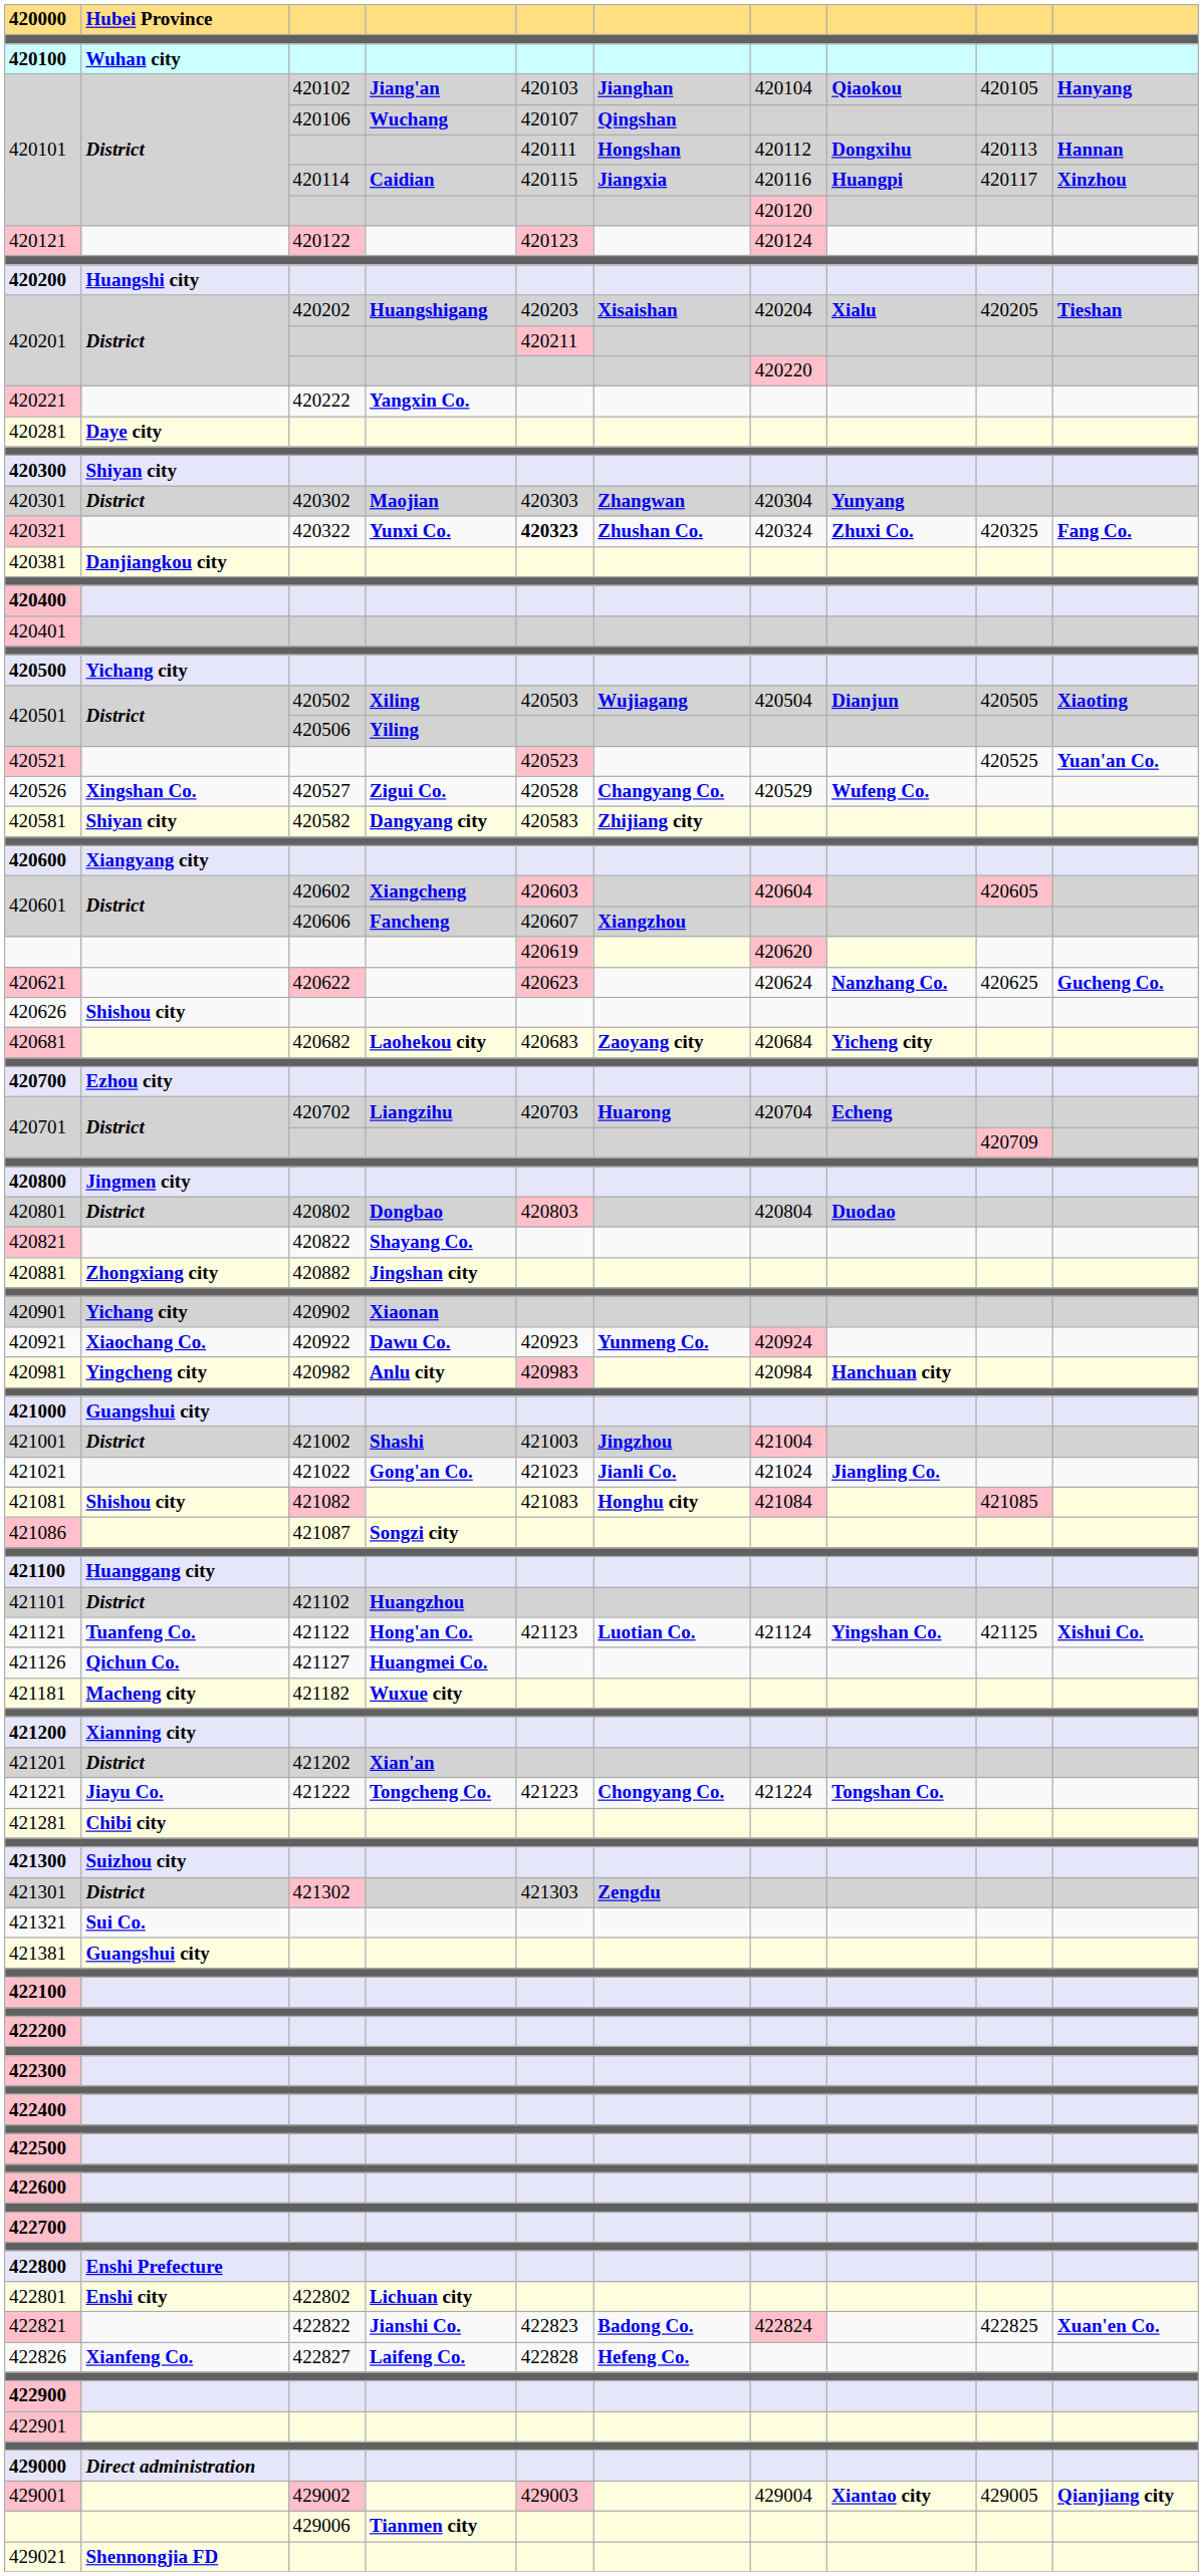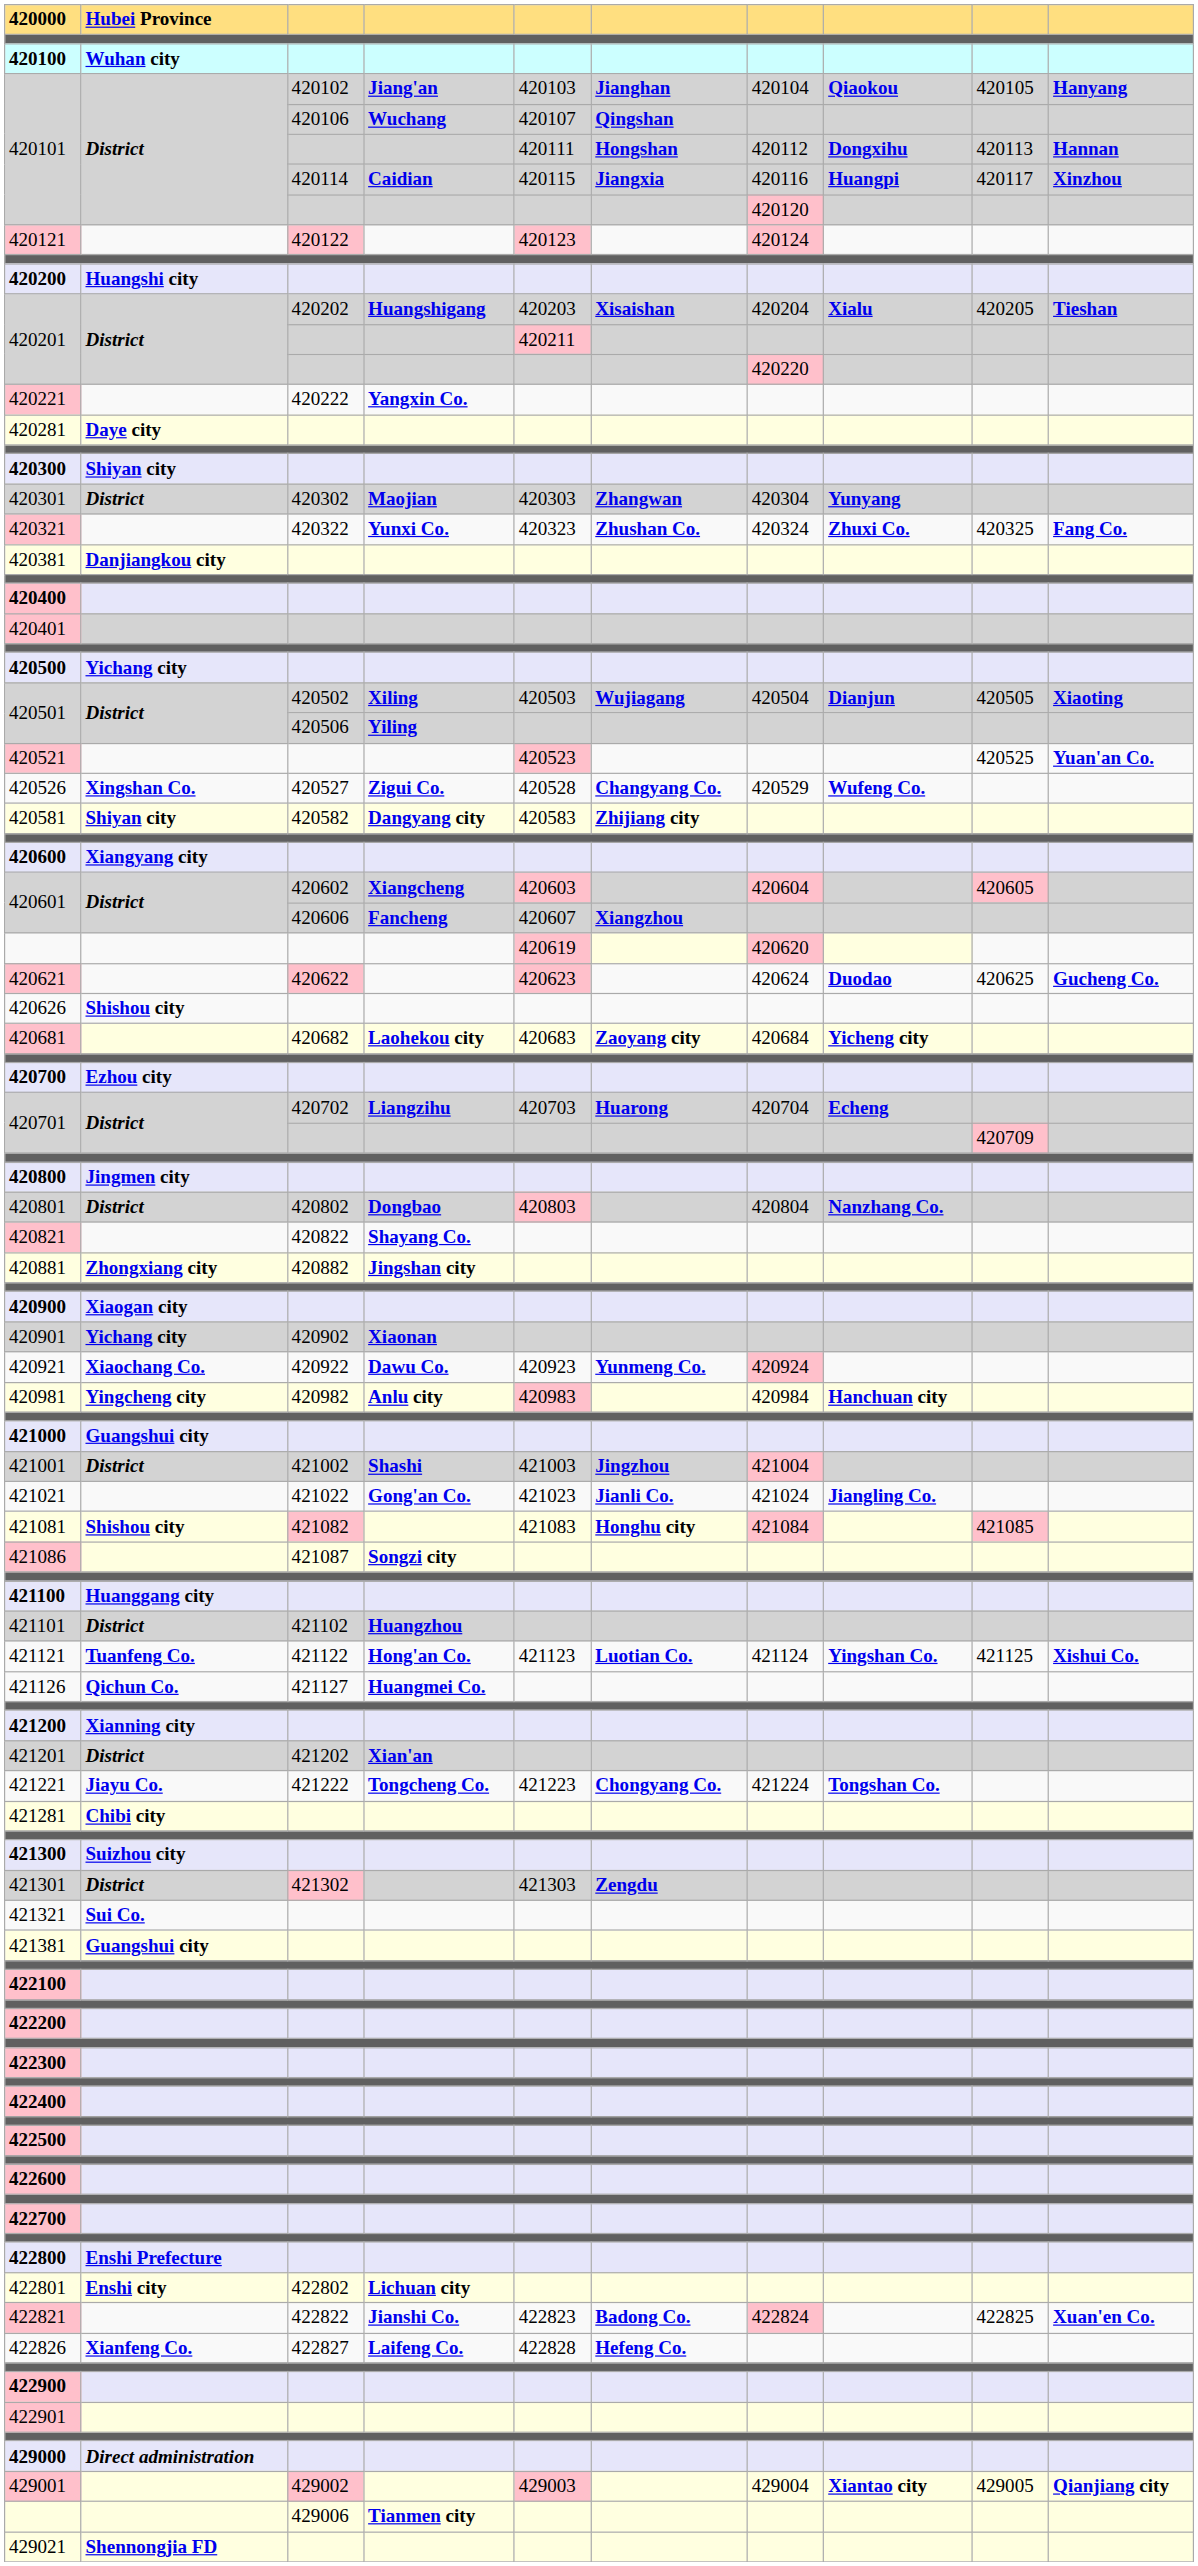420321 | column 5: bold -> normal
420621 | column 8: Nanzhang Co. -> Duodao
420801 | column 8: Duodao -> Nanzhang Co.
+ row: 420900 | Xiaogan city
- row: 421181 | Macheng city | 421182 | Wuxue city
